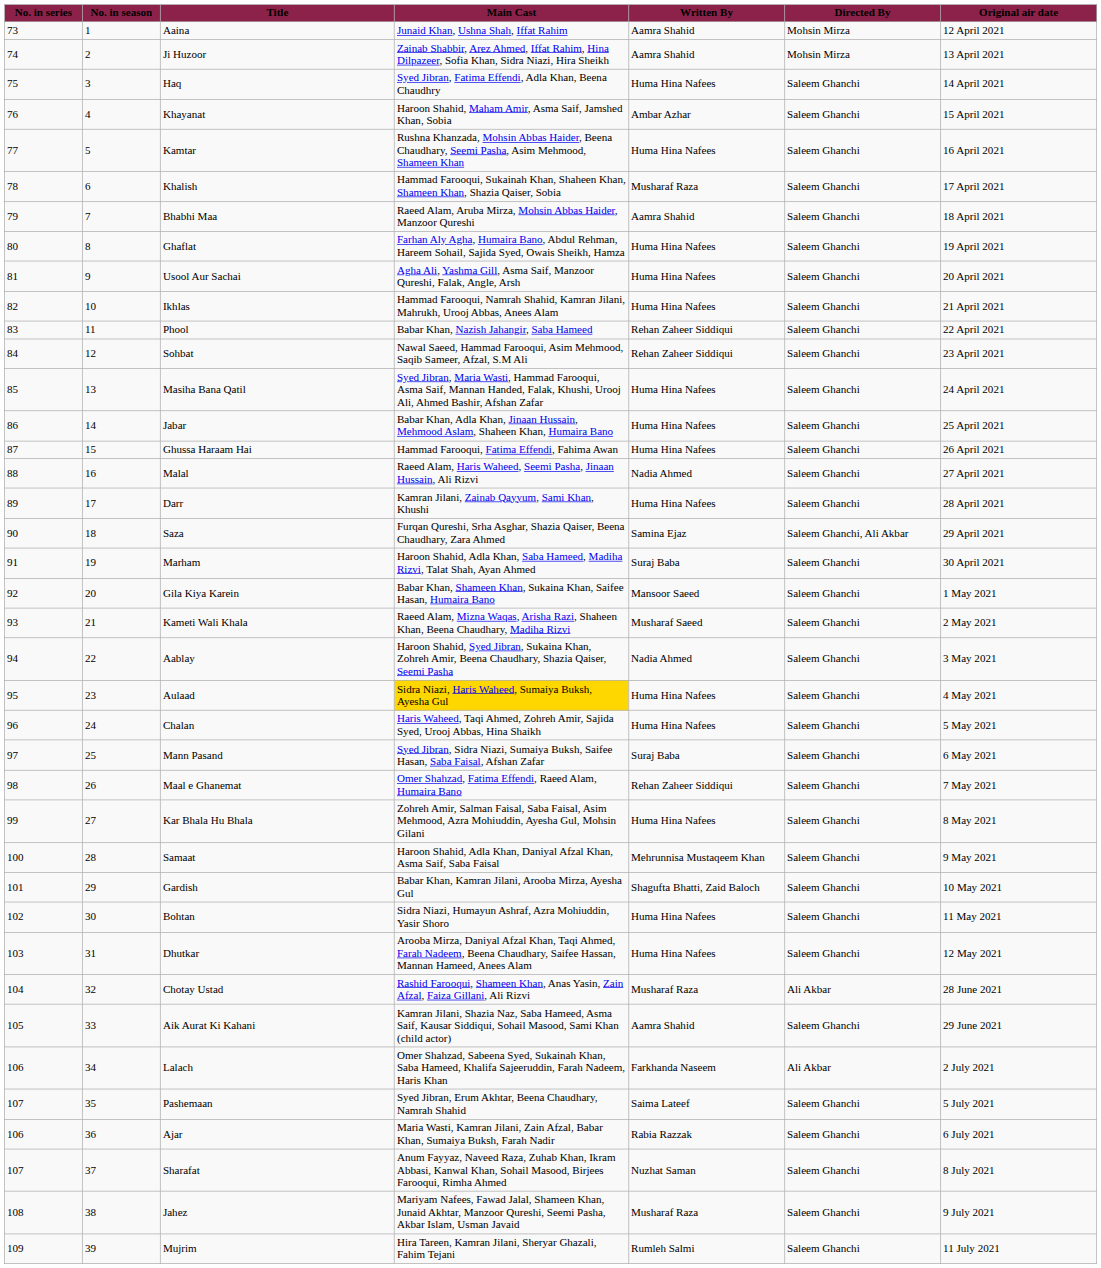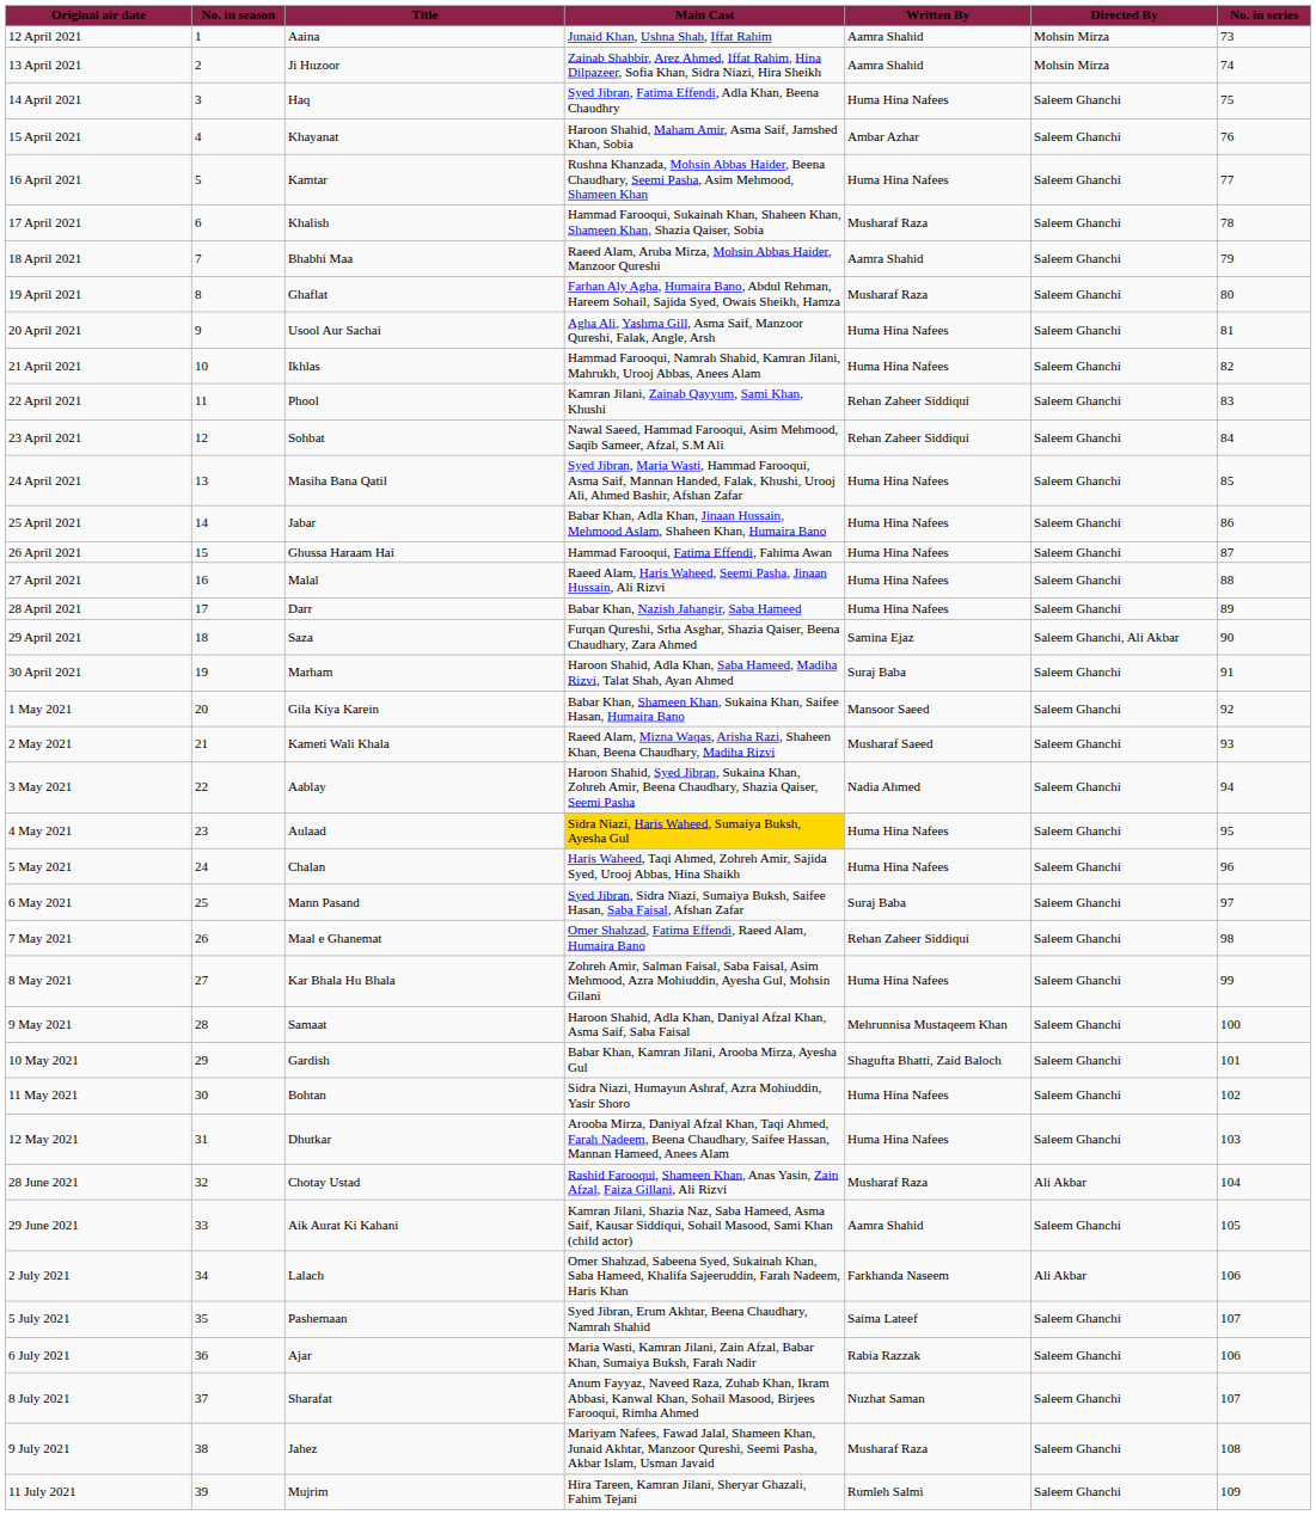columns swapped: No. in series <-> Original air date
Ghaflat | Written By: Huma Hina Nafees -> Musharaf Raza
Phool | Main Cast: Babar Khan, Nazish Jahangir, Saba Hameed -> Kamran Jilani, Zainab Qayyum, Sami Khan, Khushi
Malal | Written By: Nadia Ahmed -> Huma Hina Nafees
Darr | Main Cast: Kamran Jilani, Zainab Qayyum, Sami Khan, Khushi -> Babar Khan, Nazish Jahangir, Saba Hameed
